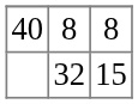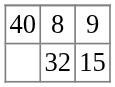40 | column 3: 8 -> 9
